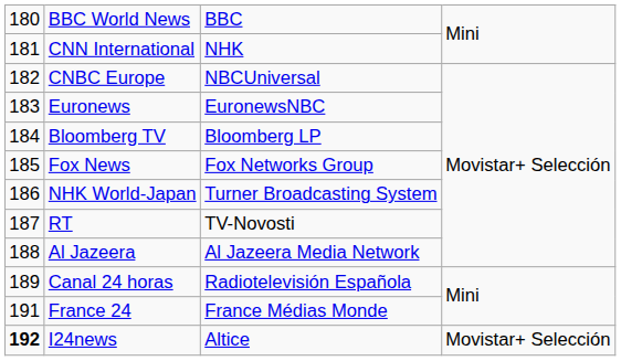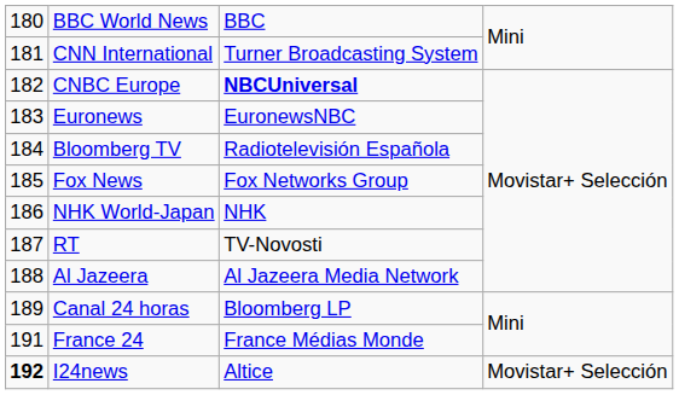CNN International | column 3: NHK -> Turner Broadcasting System
CNBC Europe | column 3: normal -> bold
Bloomberg TV | column 3: Bloomberg LP -> Radiotelevisión Española
NHK World-Japan | column 3: Turner Broadcasting System -> NHK
Canal 24 horas | column 3: Radiotelevisión Española -> Bloomberg LP
